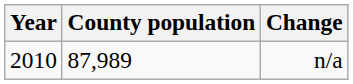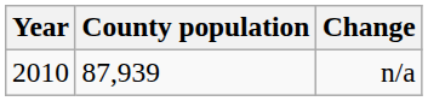n/a | County population: 87,989 -> 87,939
